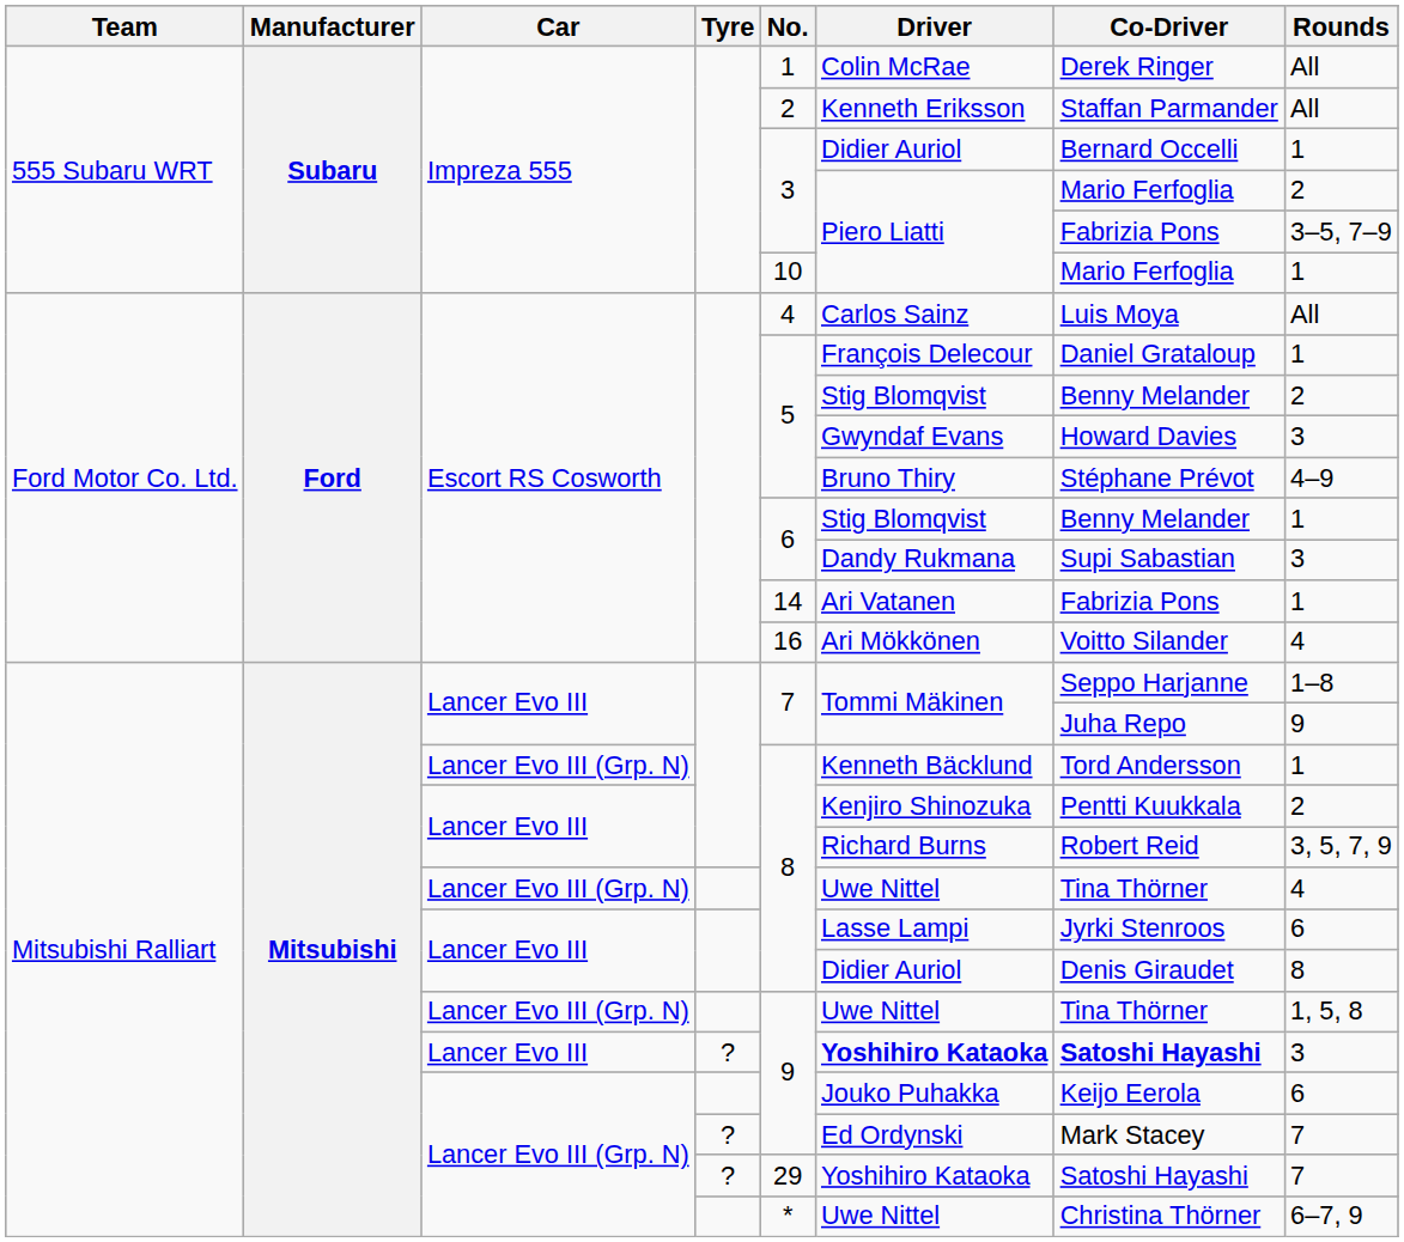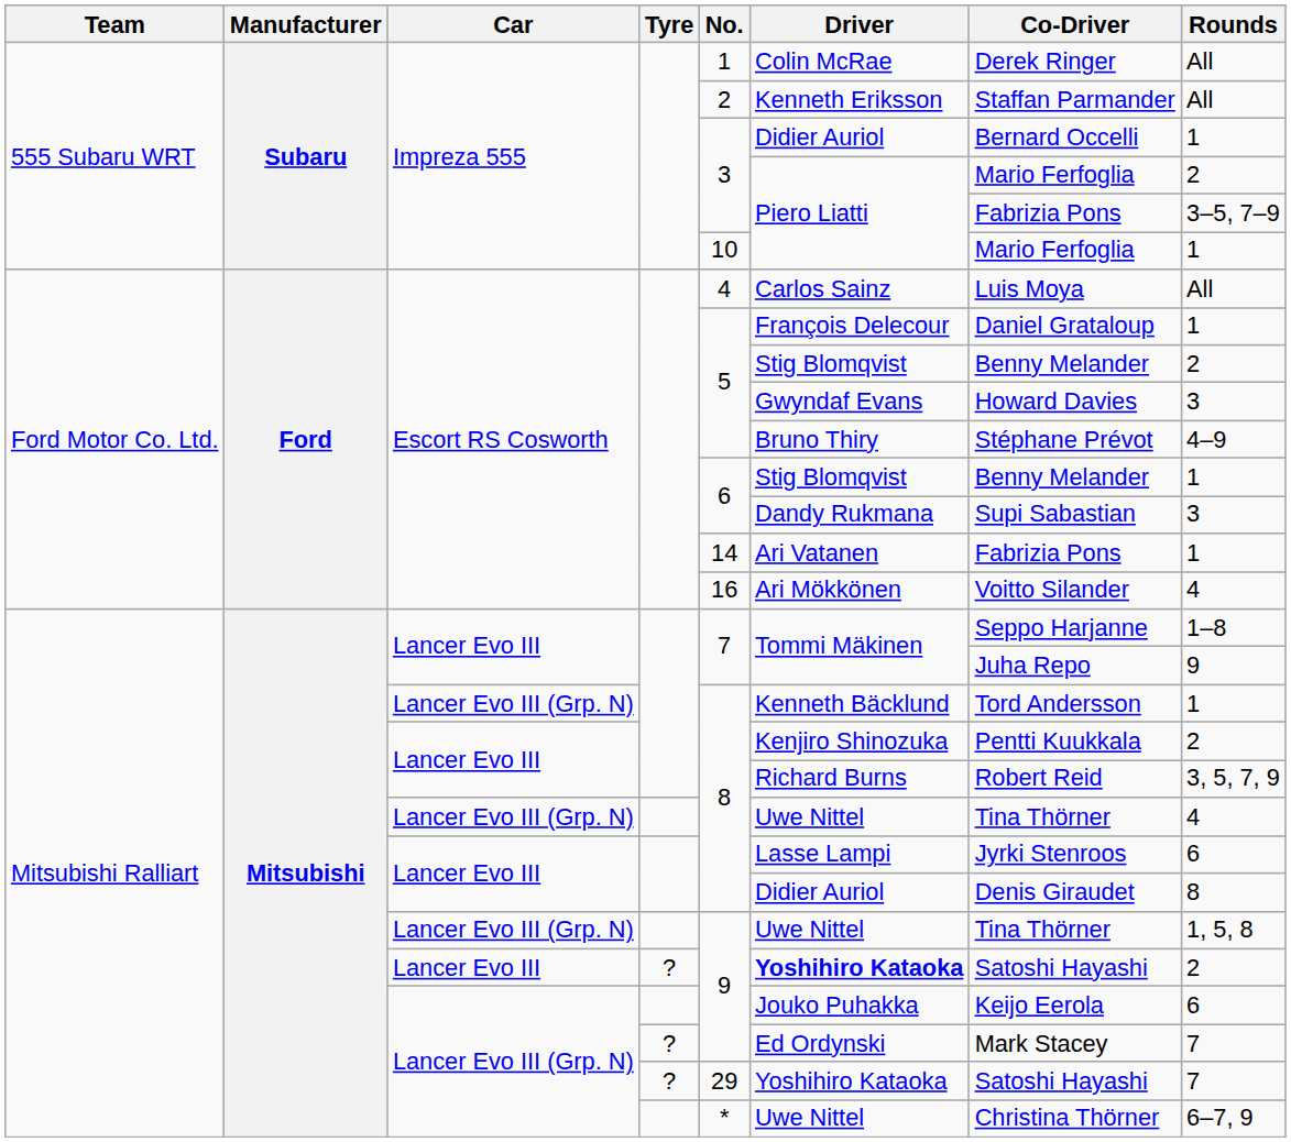Lancer Evo III / ? | Co-Driver: bold -> normal
Lancer Evo III / ? | Rounds: 3 -> 2
